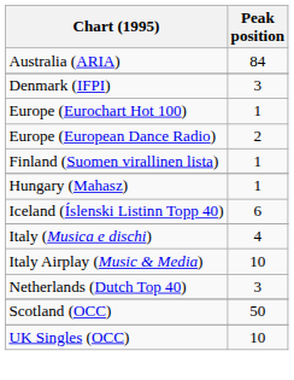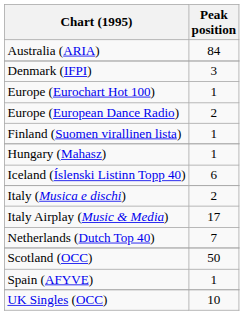Italy (Musica e dischi) | Peak position: 4 -> 2
Italy Airplay (Music & Media) | Peak position: 10 -> 17
Netherlands (Dutch Top 40) | Peak position: 3 -> 7
+ row: Spain (AFYVE) | 1
